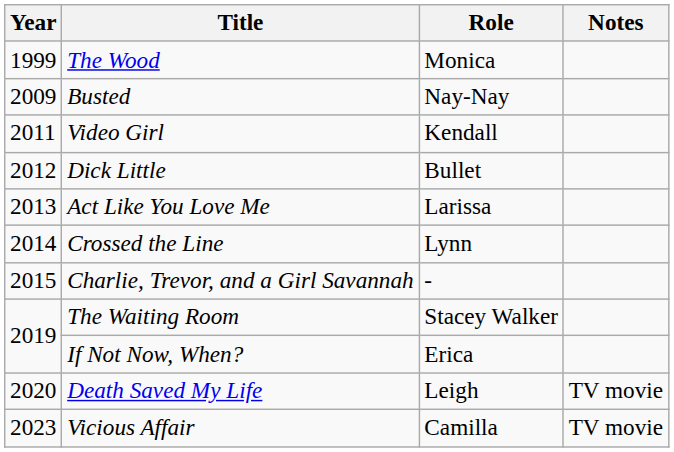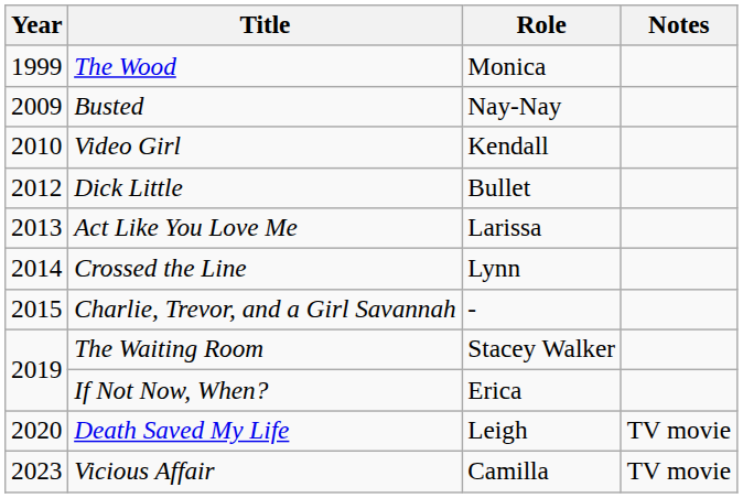Video Girl | Year: 2011 -> 2010
